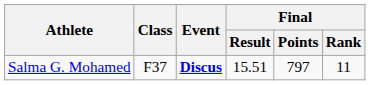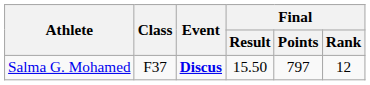Salma G. Mohamed | Final / Result: 15.51 -> 15.50
Salma G. Mohamed | Final / Rank: 11 -> 12
